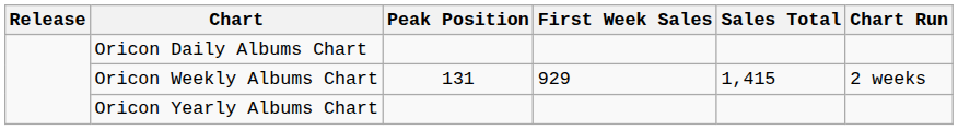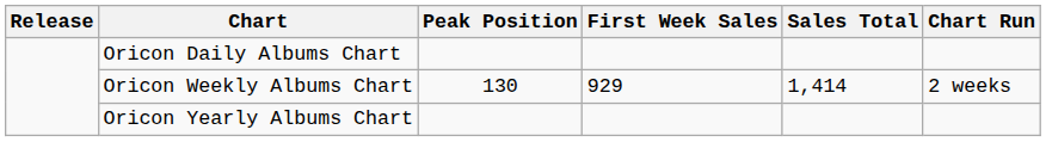Oricon Weekly Albums Chart | Peak Position: 131 -> 130
Oricon Weekly Albums Chart | Sales Total: 1,415 -> 1,414
